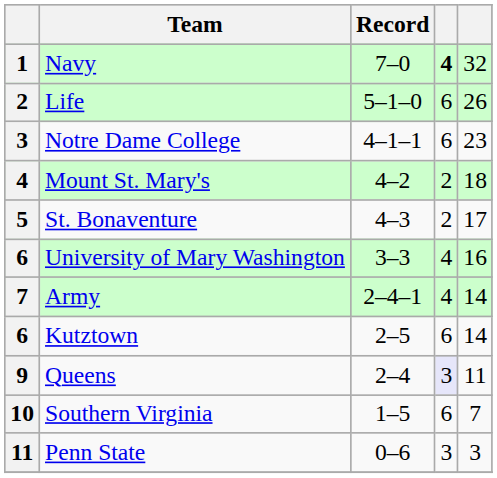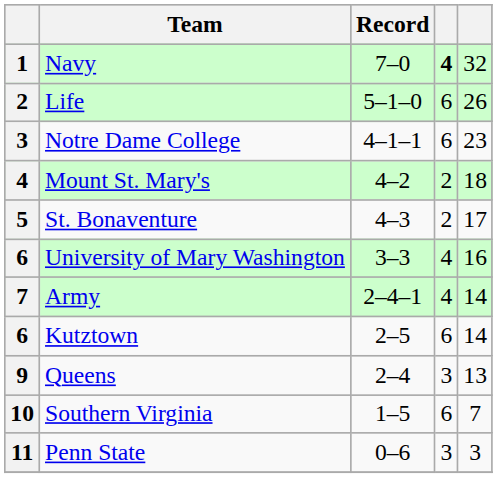Queens | column 4: lavender background -> no background
Queens | column 5: 11 -> 13
